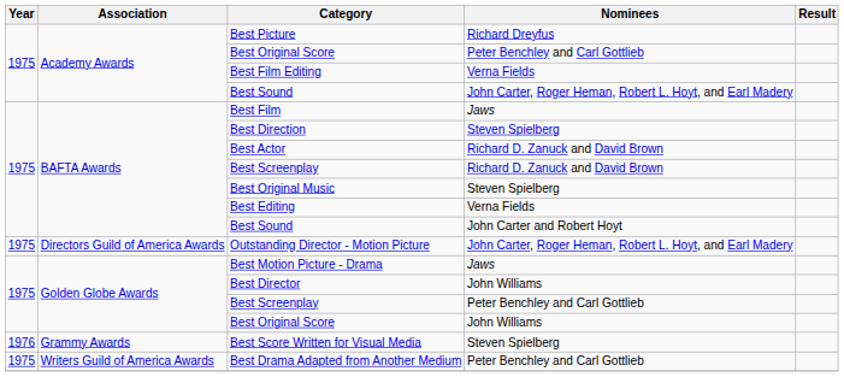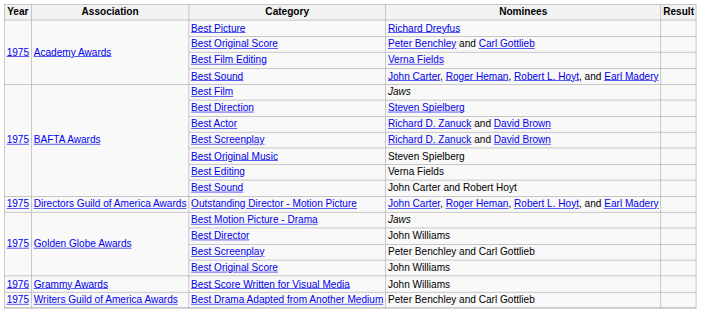Best Score Written for Visual Media | Nominees: Steven Spielberg -> John Williams
